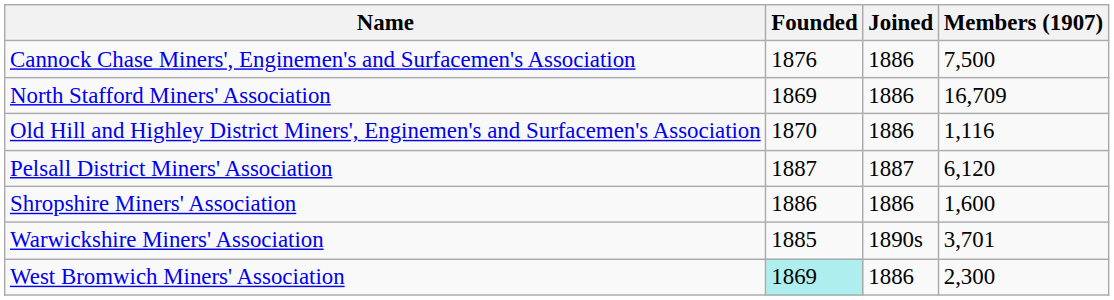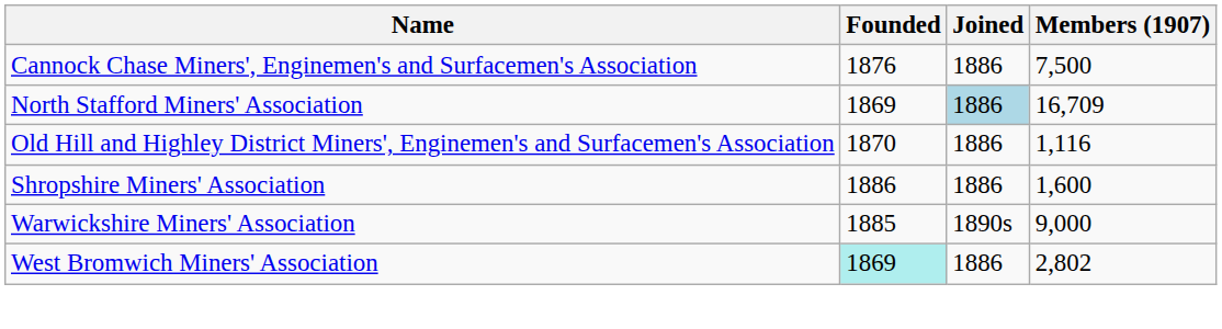North Stafford Miners' Association | Joined: no background -> lightblue background
- row: Pelsall District Miners' Association | 1887 | 1887 | 6,120
Warwickshire Miners' Association | Members (1907): 3,701 -> 9,000
West Bromwich Miners' Association | Members (1907): 2,300 -> 2,802
